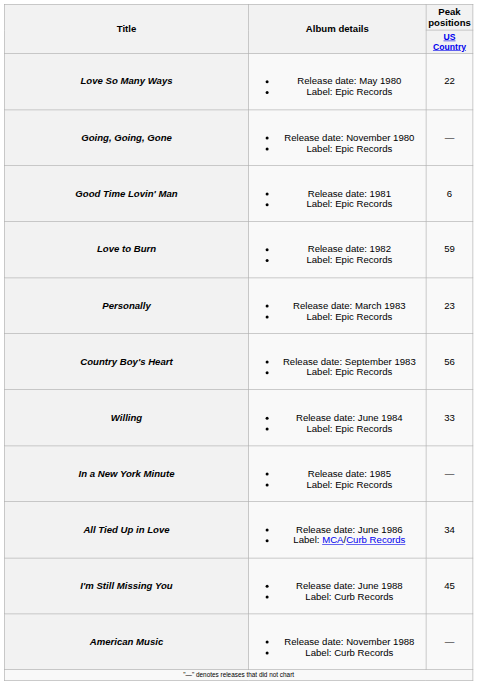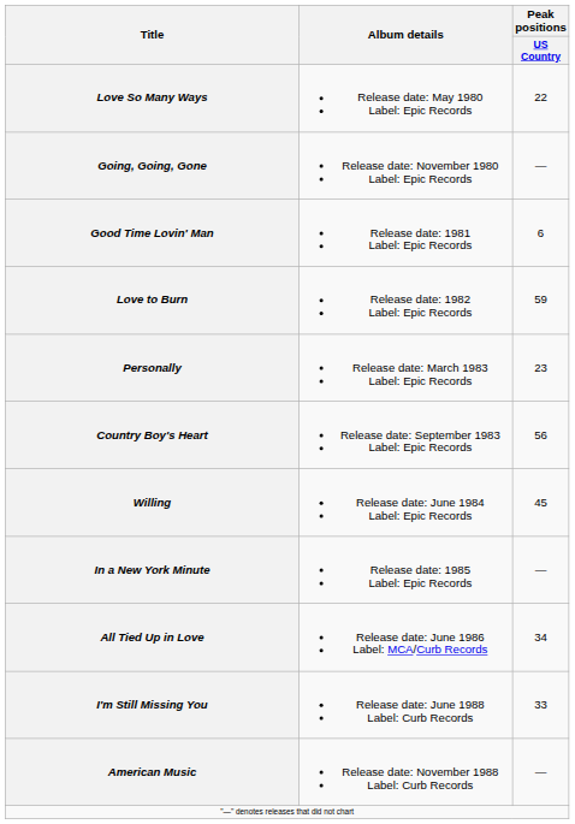Willing | Peak positions / US Country: 33 -> 45
I'm Still Missing You | Peak positions / US Country: 45 -> 33
